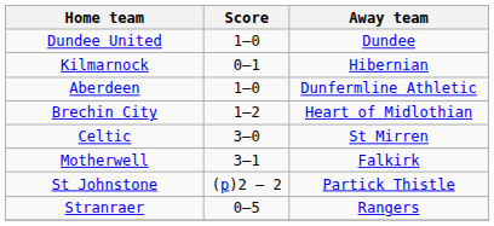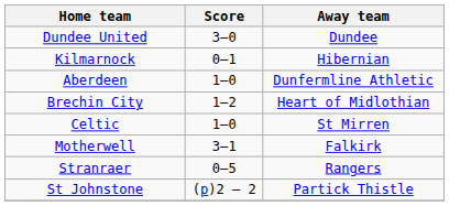Dundee United | Score: 1–0 -> 3–0
Celtic | Score: 3–0 -> 1–0
rows swapped: St Johnstone <-> Stranraer
